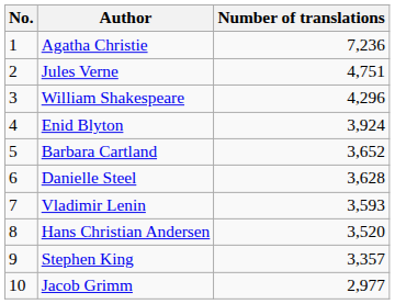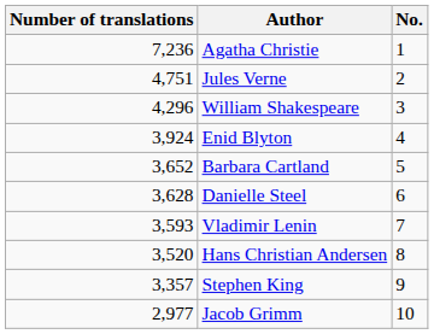columns swapped: No. <-> Number of translations
